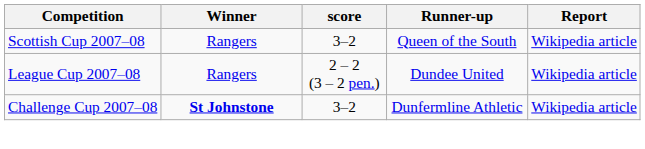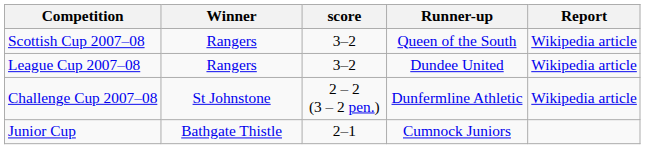League Cup 2007–08 | score: 2 – 2 (3 – 2 pen.) -> 3–2
Challenge Cup 2007–08 | Winner: bold -> normal
Challenge Cup 2007–08 | score: 3–2 -> 2 – 2 (3 – 2 pen.)
+ row: Junior Cup | Bathgate Thistle | 2–1 | Cumnock Juniors
